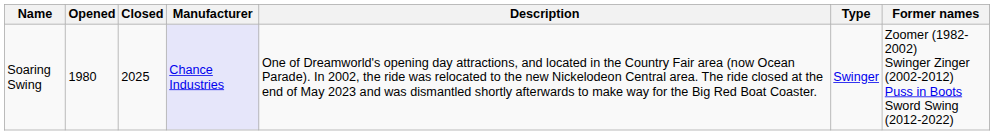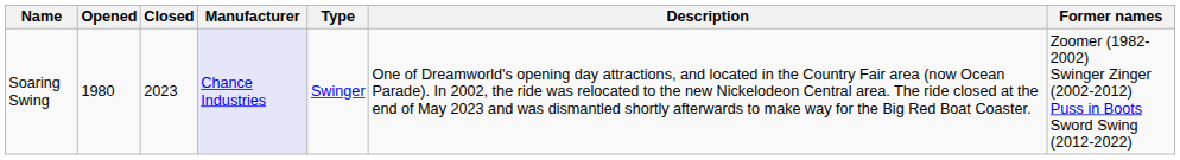columns swapped: Type <-> Description
Soaring Swing | Closed: 2025 -> 2023
